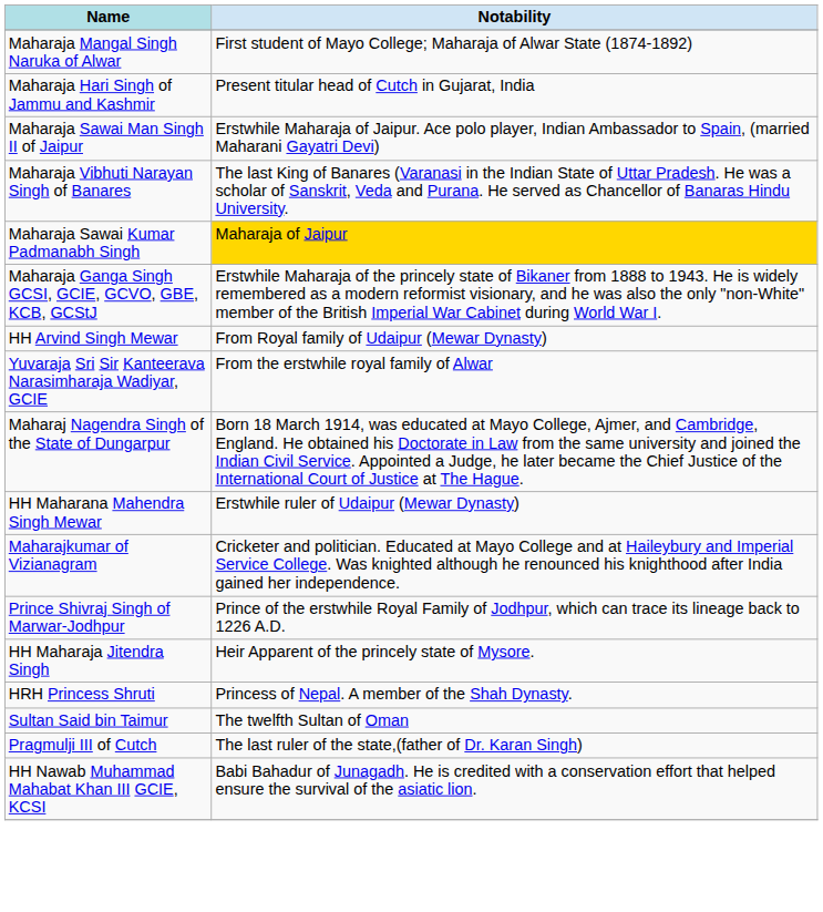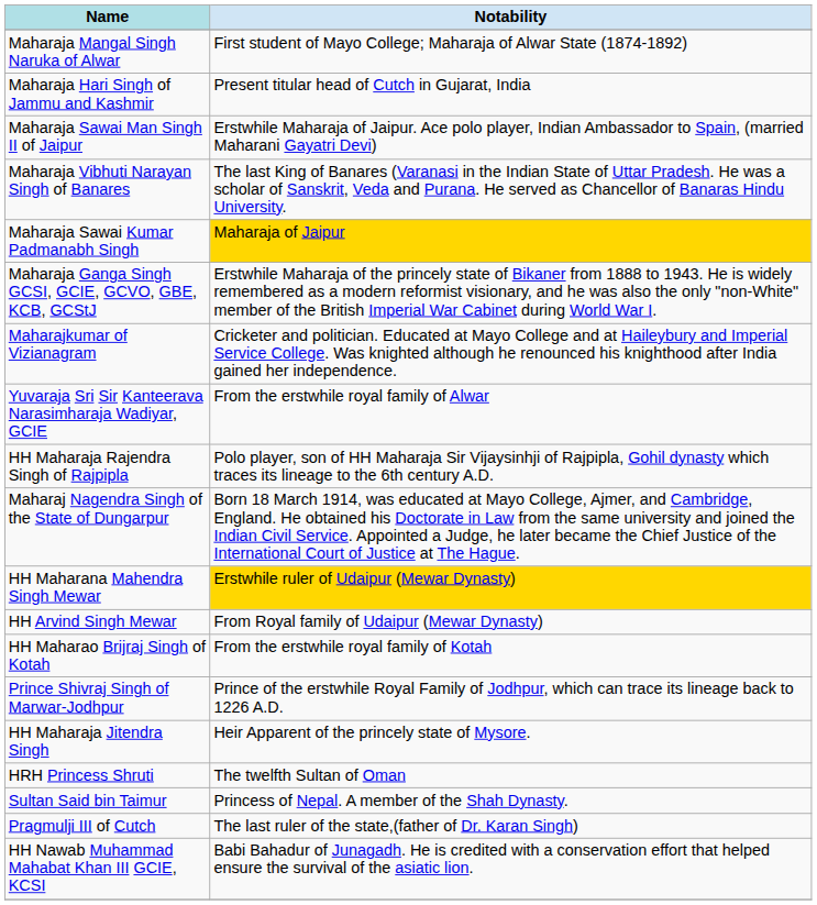rows swapped: Maharajkumar of Vizianagram <-> HH Arvind Singh Mewar
+ row: HH Maharaja Rajendra Singh of Rajpipla | Polo player, son of HH Maharaja Sir Vijaysinhji of Rajpipla, Gohil dynasty which traces its lineage to the 6th century A.D.
HH Maharana Mahendra Singh Mewar | Notability: no background -> gold background
+ row: HH Maharao Brijraj Singh of Kotah | From the erstwhile royal family of Kotah
HRH Princess Shruti | Notability: Princess of Nepal. A member of the Shah Dynasty. -> The twelfth Sultan of Oman
Sultan Said bin Taimur | Notability: The twelfth Sultan of Oman -> Princess of Nepal. A member of the Shah Dynasty.
